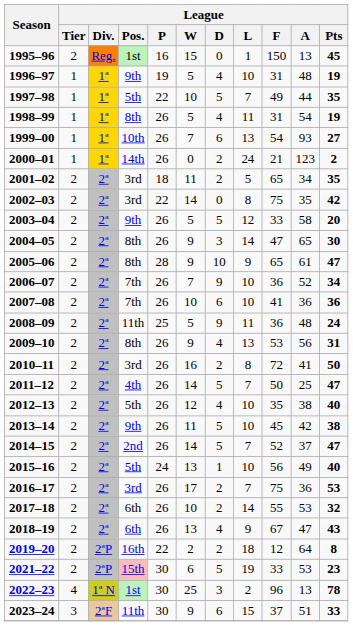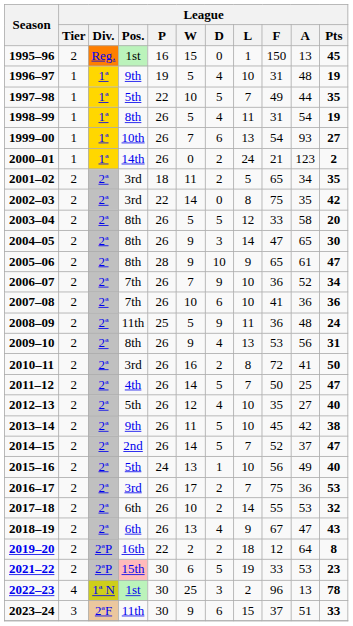2003–04 | League / Pos.: 9th -> 8th
2012–13 | League / A: 38 -> 27
